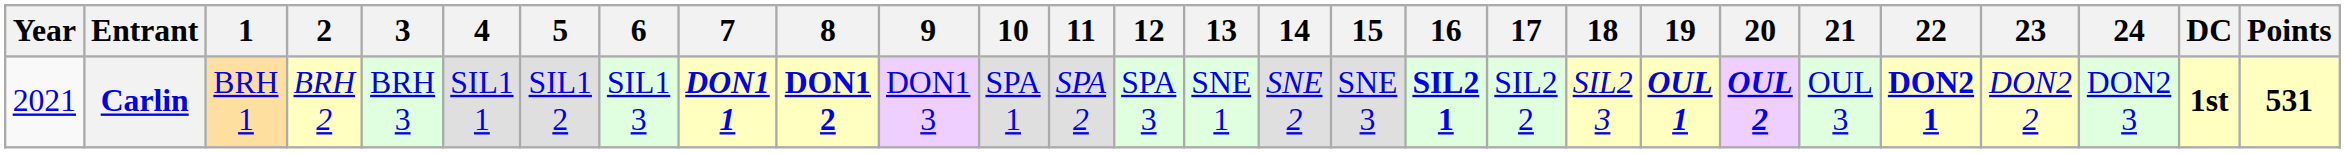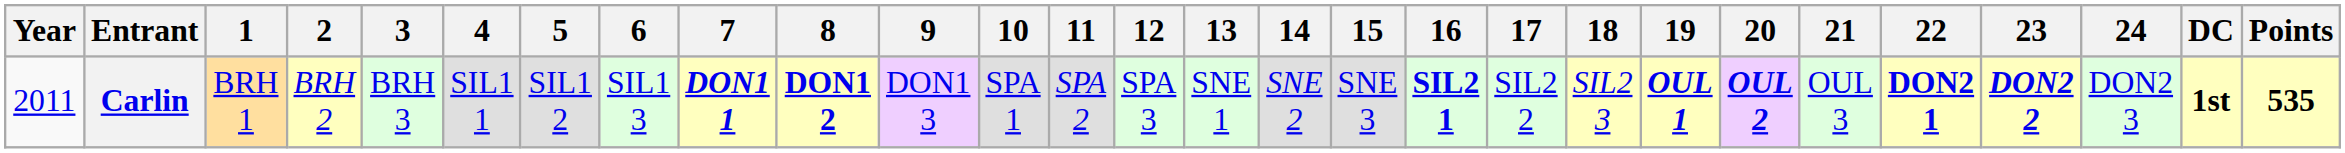Carlin | Year: 2021 -> 2011
Carlin | 23: normal -> bold
Carlin | Points: 531 -> 535
